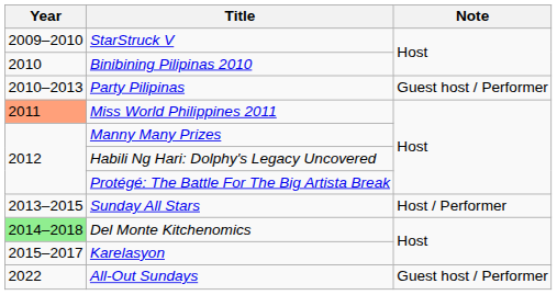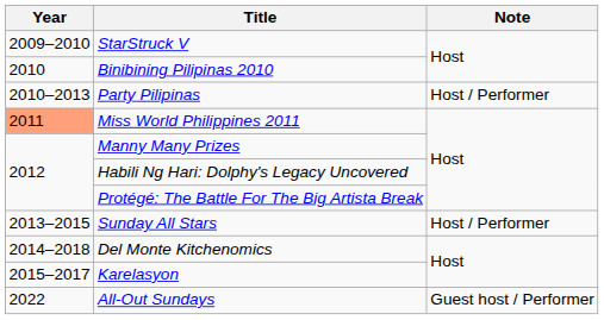Party Pilipinas | Note: Guest host / Performer -> Host / Performer
Del Monte Kitchenomics | Year: lightgreen background -> no background
